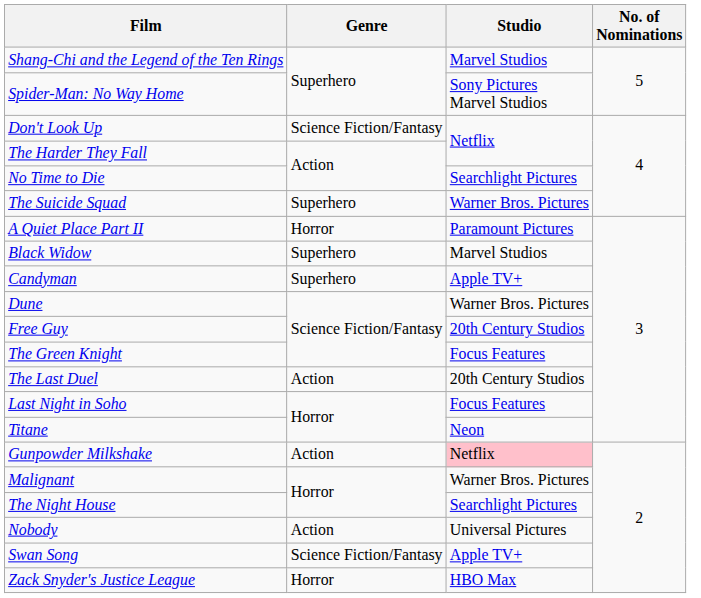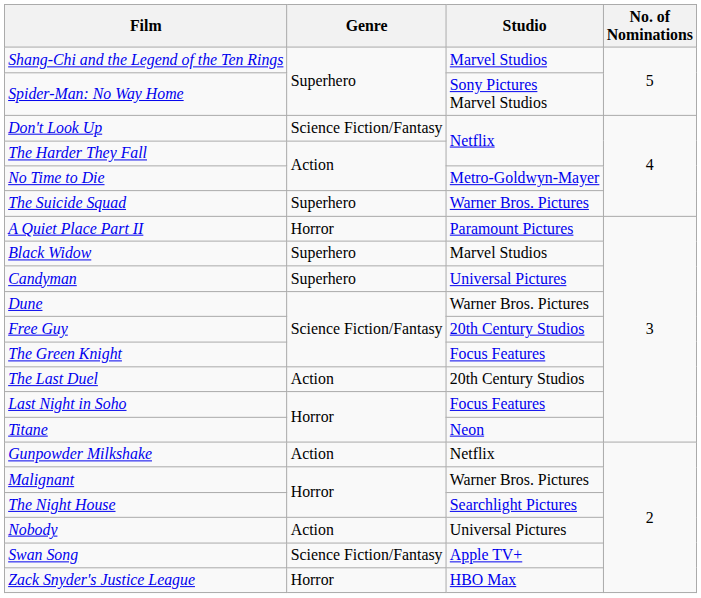No Time to Die | Studio: Searchlight Pictures -> Metro-Goldwyn-Mayer
Candyman | Studio: Apple TV+ -> Universal Pictures
Gunpowder Milkshake | Studio: pink background -> no background
